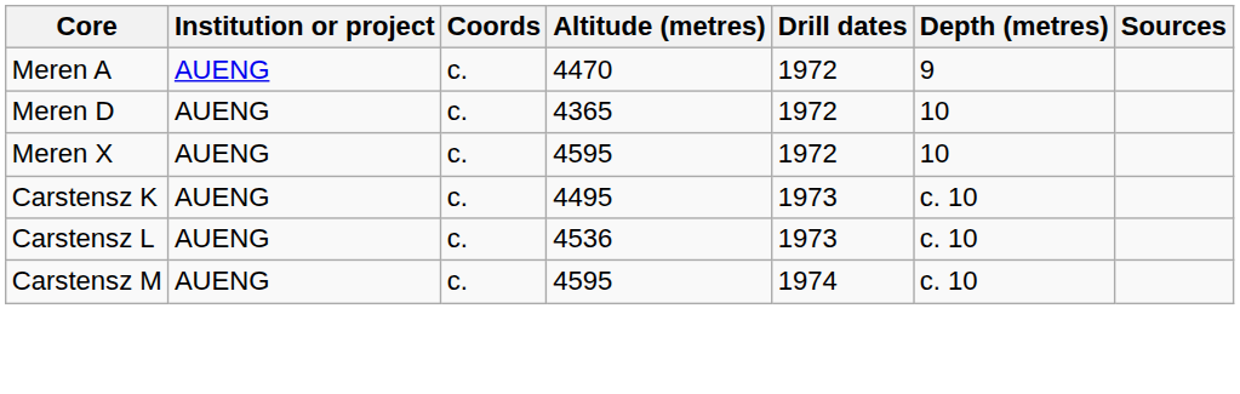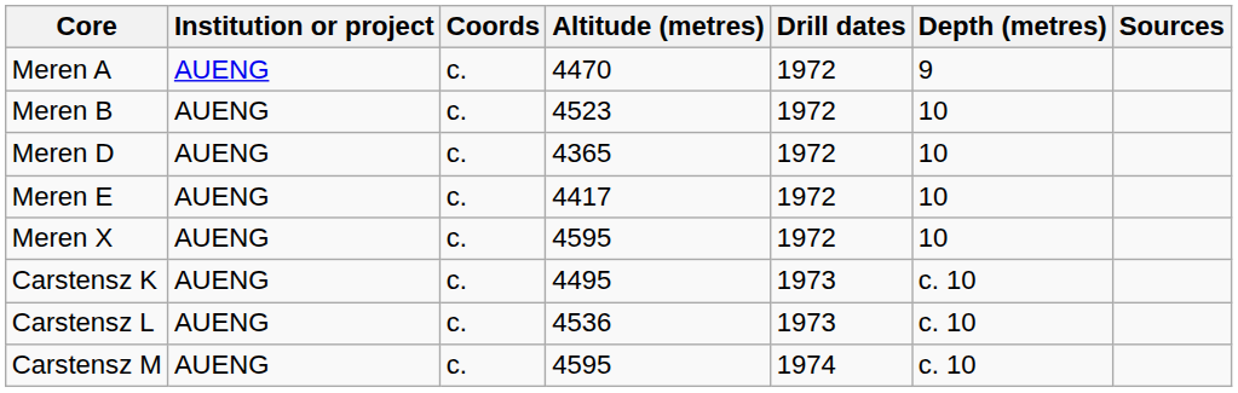+ row: Meren B | AUENG | c. | 4523 | 1972 | 10
+ row: Meren E | AUENG | c. | 4417 | 1972 | 10
